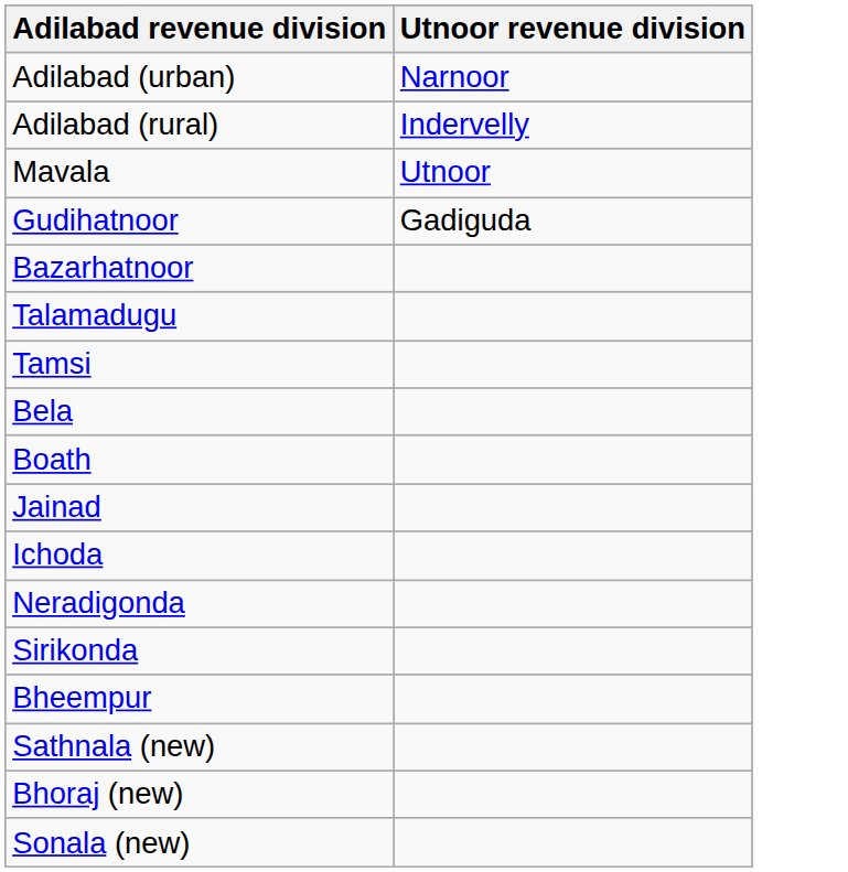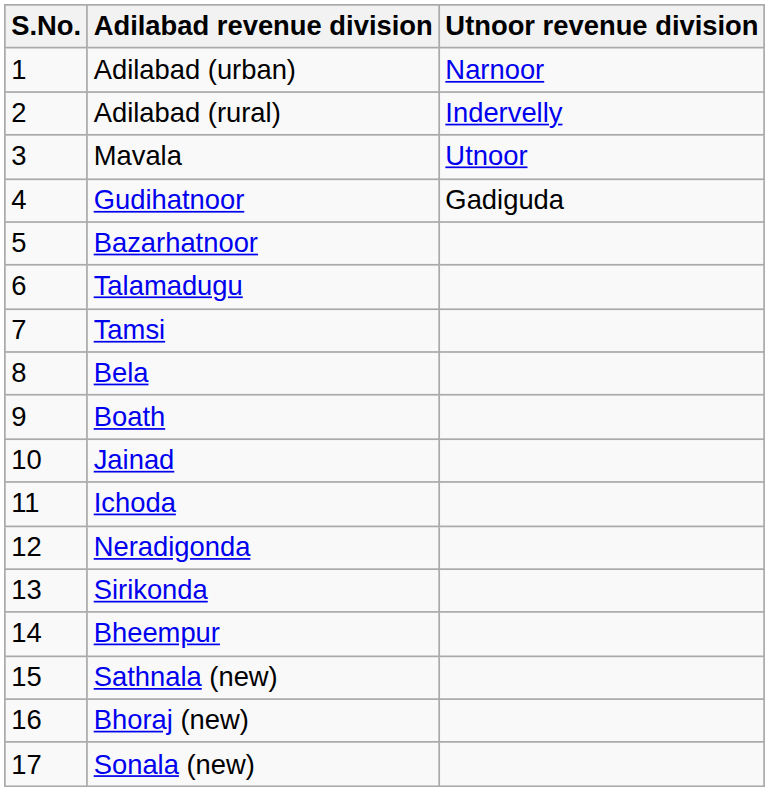+ column: S.No. | 1 | 2 | 3 | 4 | 5 | 6 | 7 | 8 | 9 | 10 | 11 | 12 | 13 | 14 | 15 | 16 | 17
